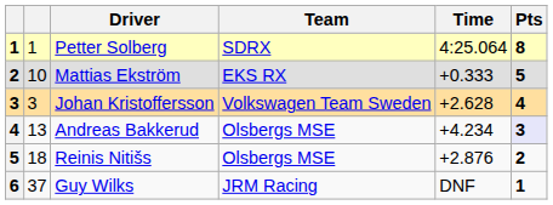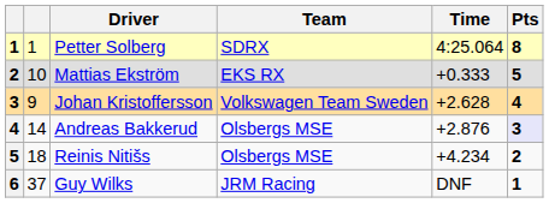Johan Kristoffersson | column 2: 3 -> 9
Andreas Bakkerud | column 2: 13 -> 14
Andreas Bakkerud | Time: +4.234 -> +2.876
Reinis Nitišs | Time: +2.876 -> +4.234
